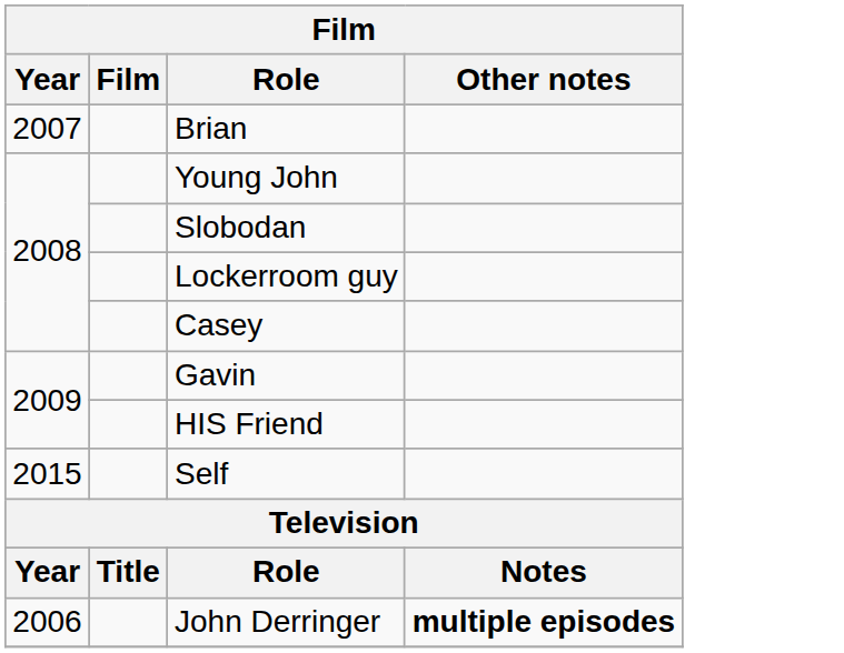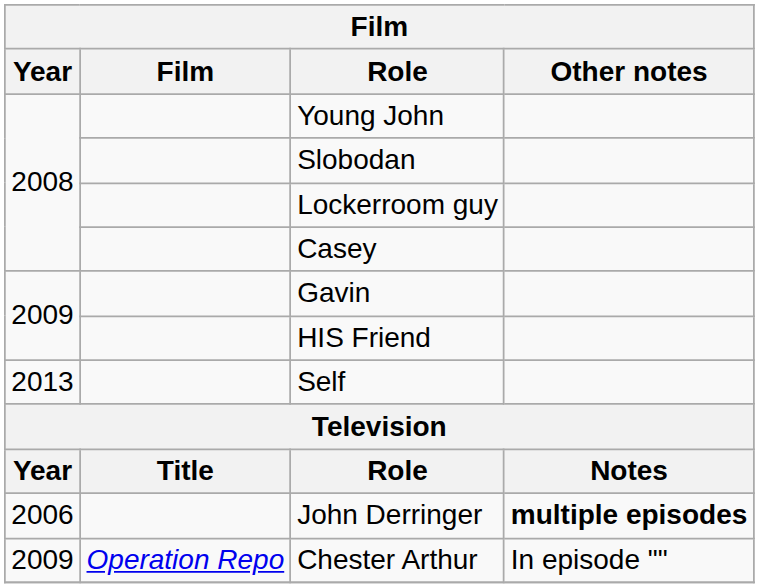- row: 2007 | Brian
Self | Year: 2015 -> 2013
+ row: 2009 | Operation Repo | Chester Arthur | In episode ""
